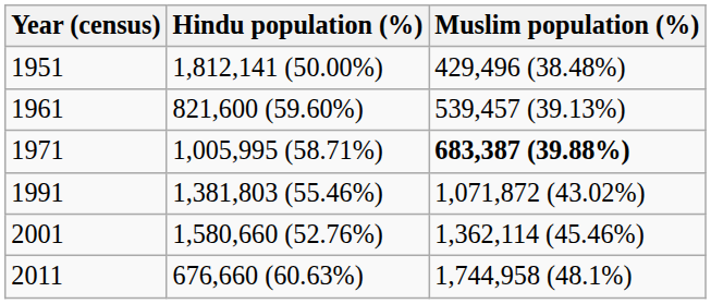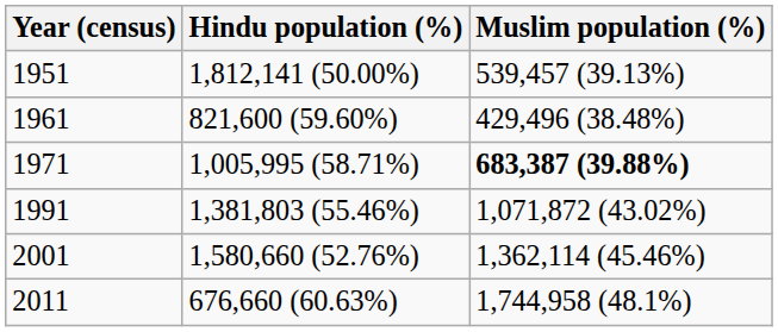1951 | Muslim population (%): 429,496 (38.48%) -> 539,457 (39.13%)
1961 | Muslim population (%): 539,457 (39.13%) -> 429,496 (38.48%)
